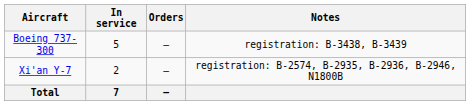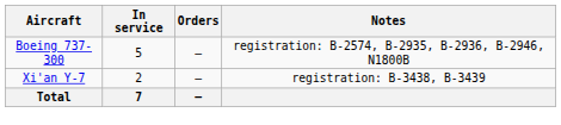Boeing 737-300 | Notes: registration: B-3438, B-3439 -> registration: B-2574, B-2935, B-2936, B-2946, N1800B
Xi'an Y-7 | Notes: registration: B-2574, B-2935, B-2936, B-2946, N1800B -> registration: B-3438, B-3439
